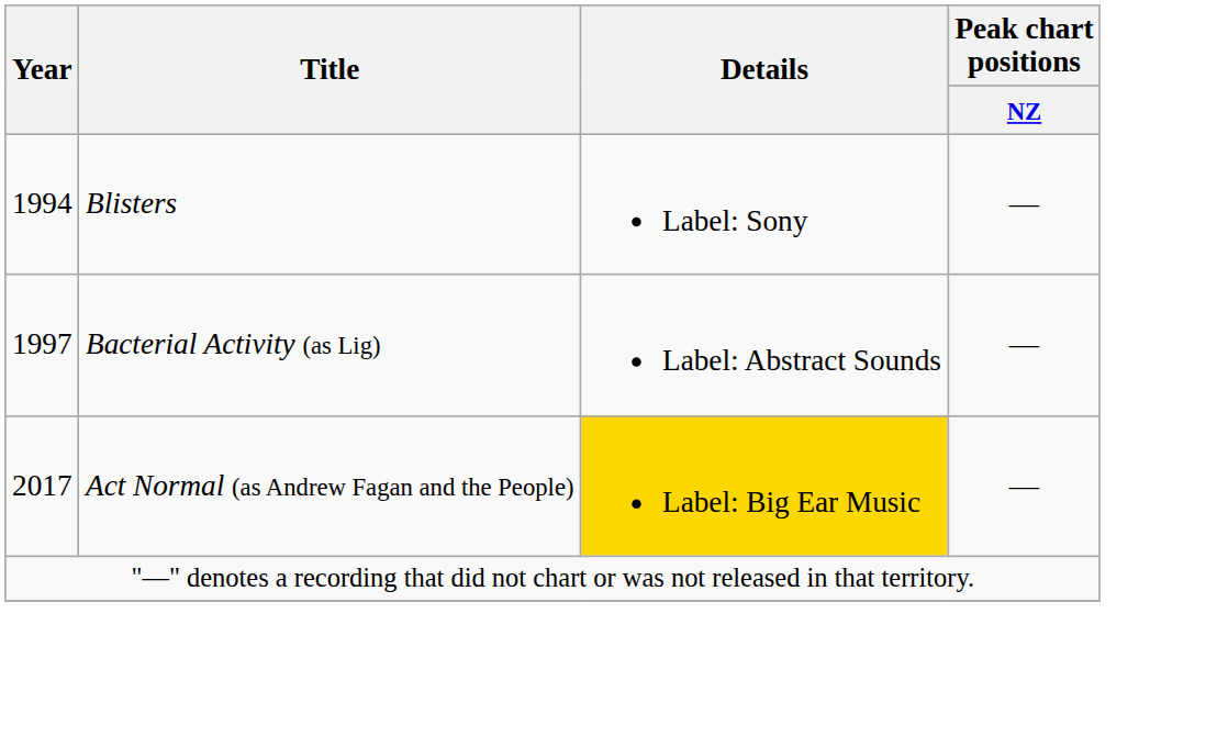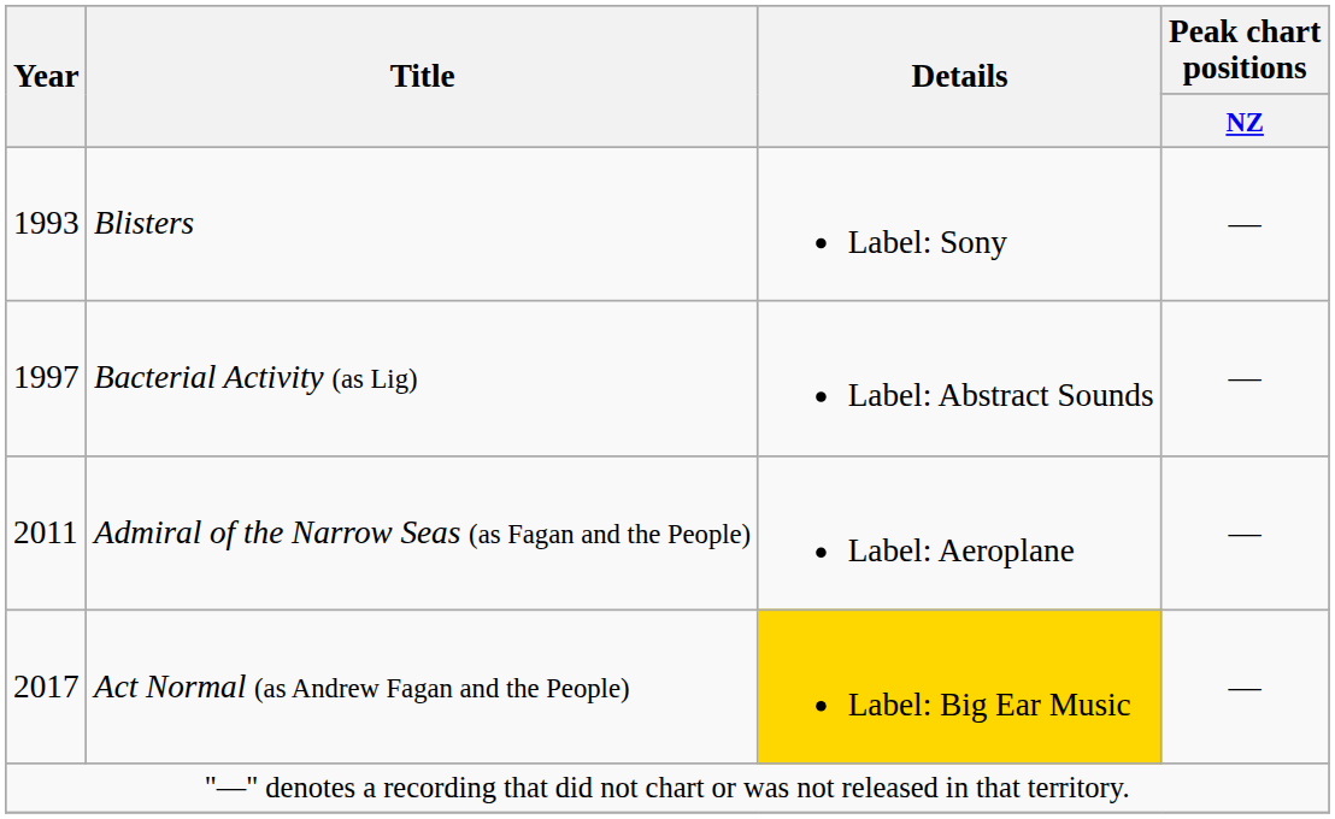Blisters | Year: 1994 -> 1993
+ row: 2011 | Admiral of the Narrow Seas (as Fagan and the People) | Label: Aeroplane | —
